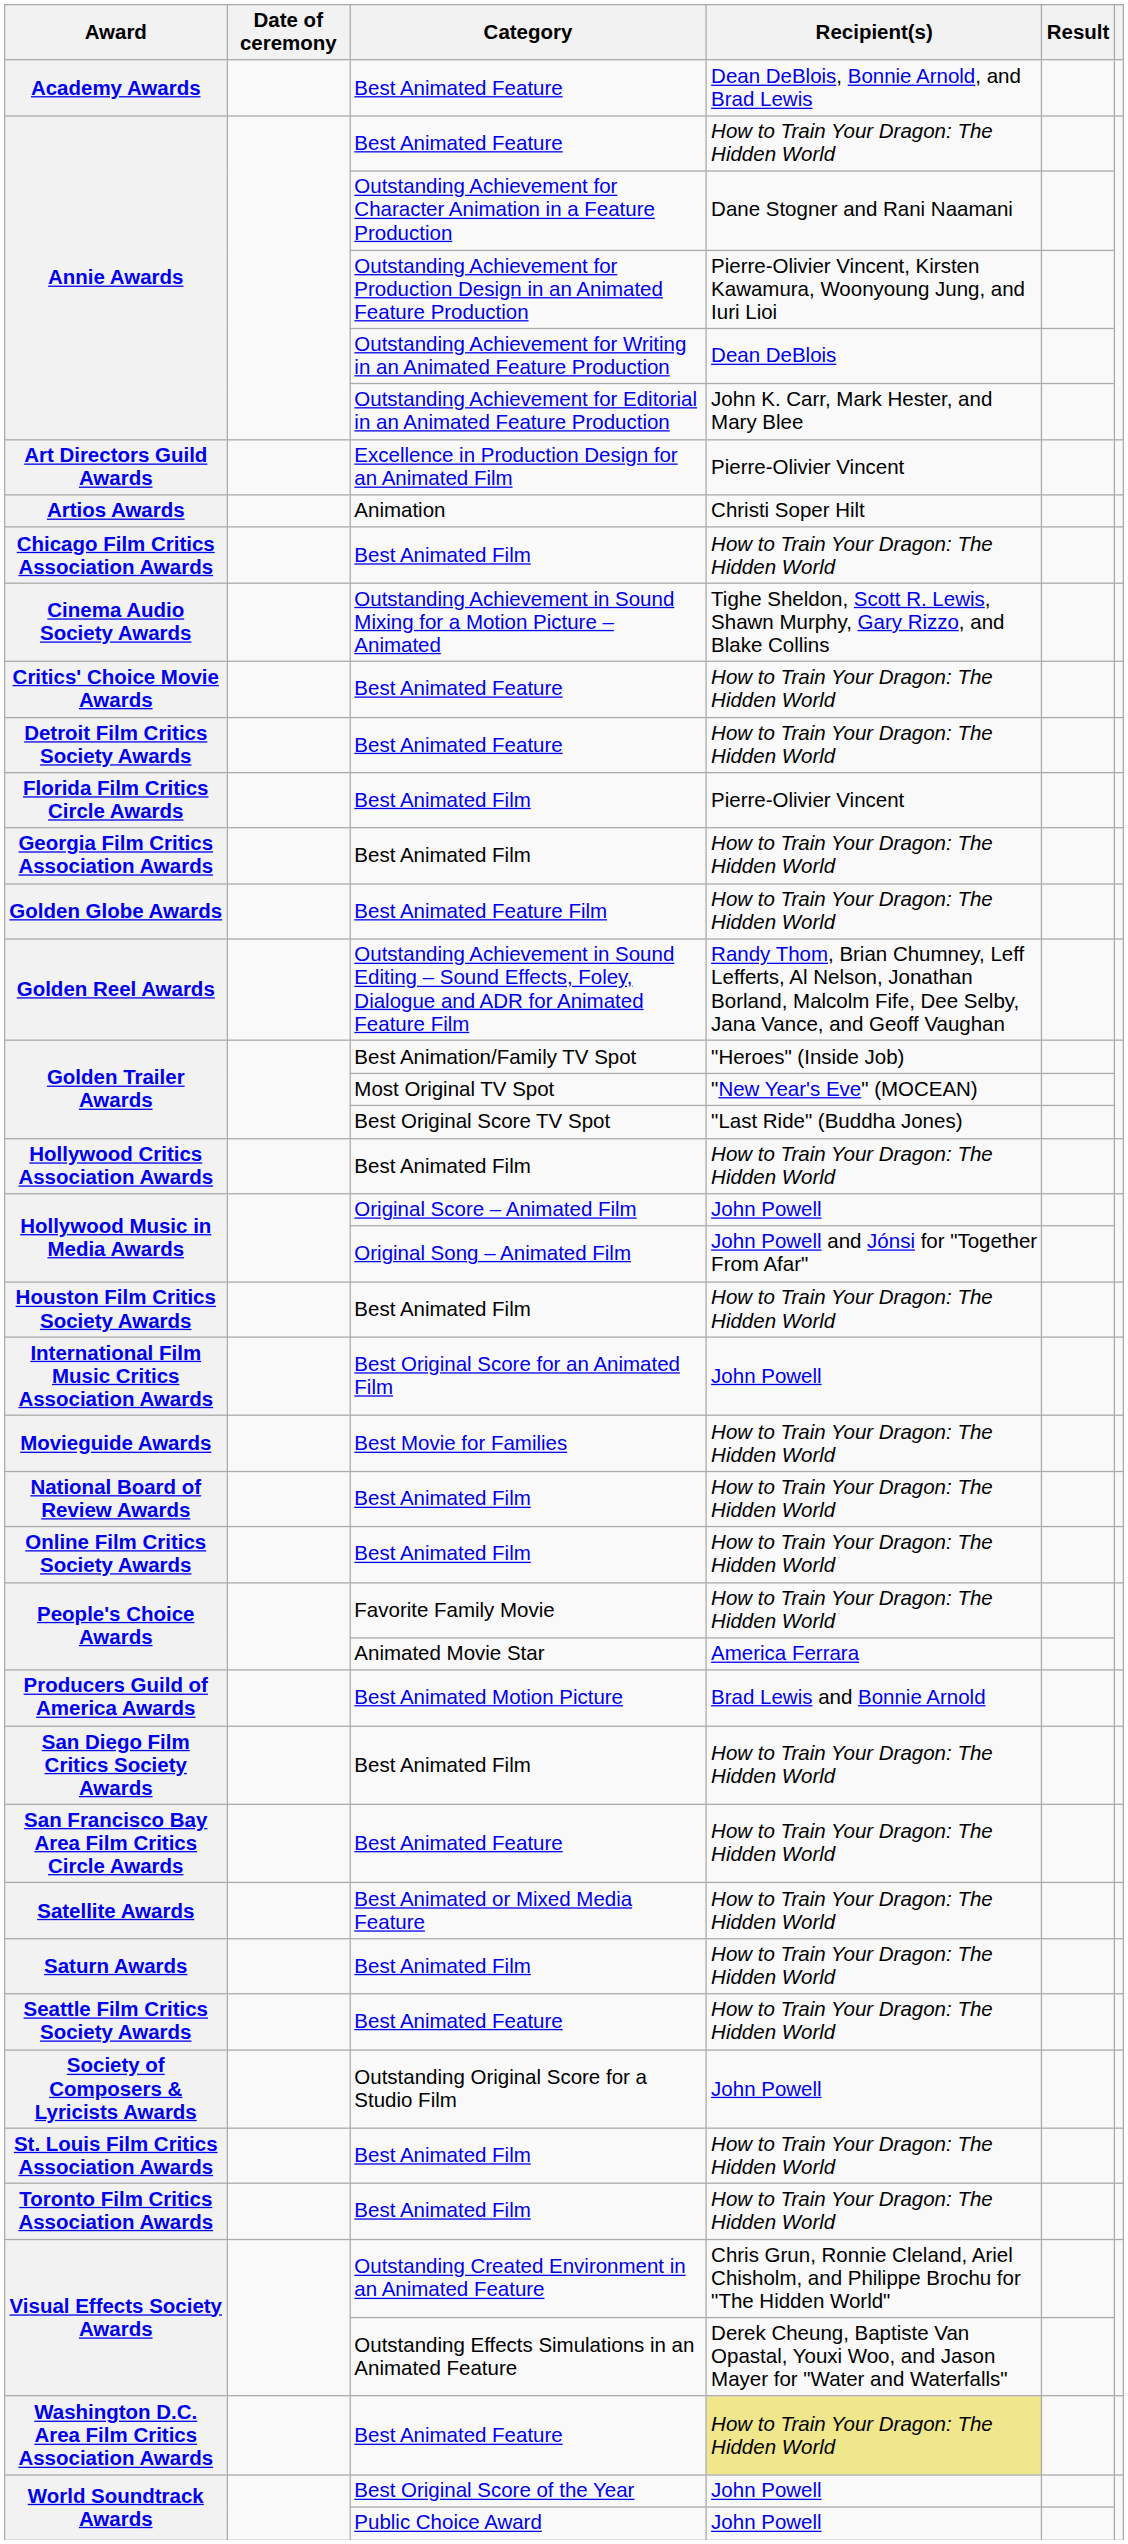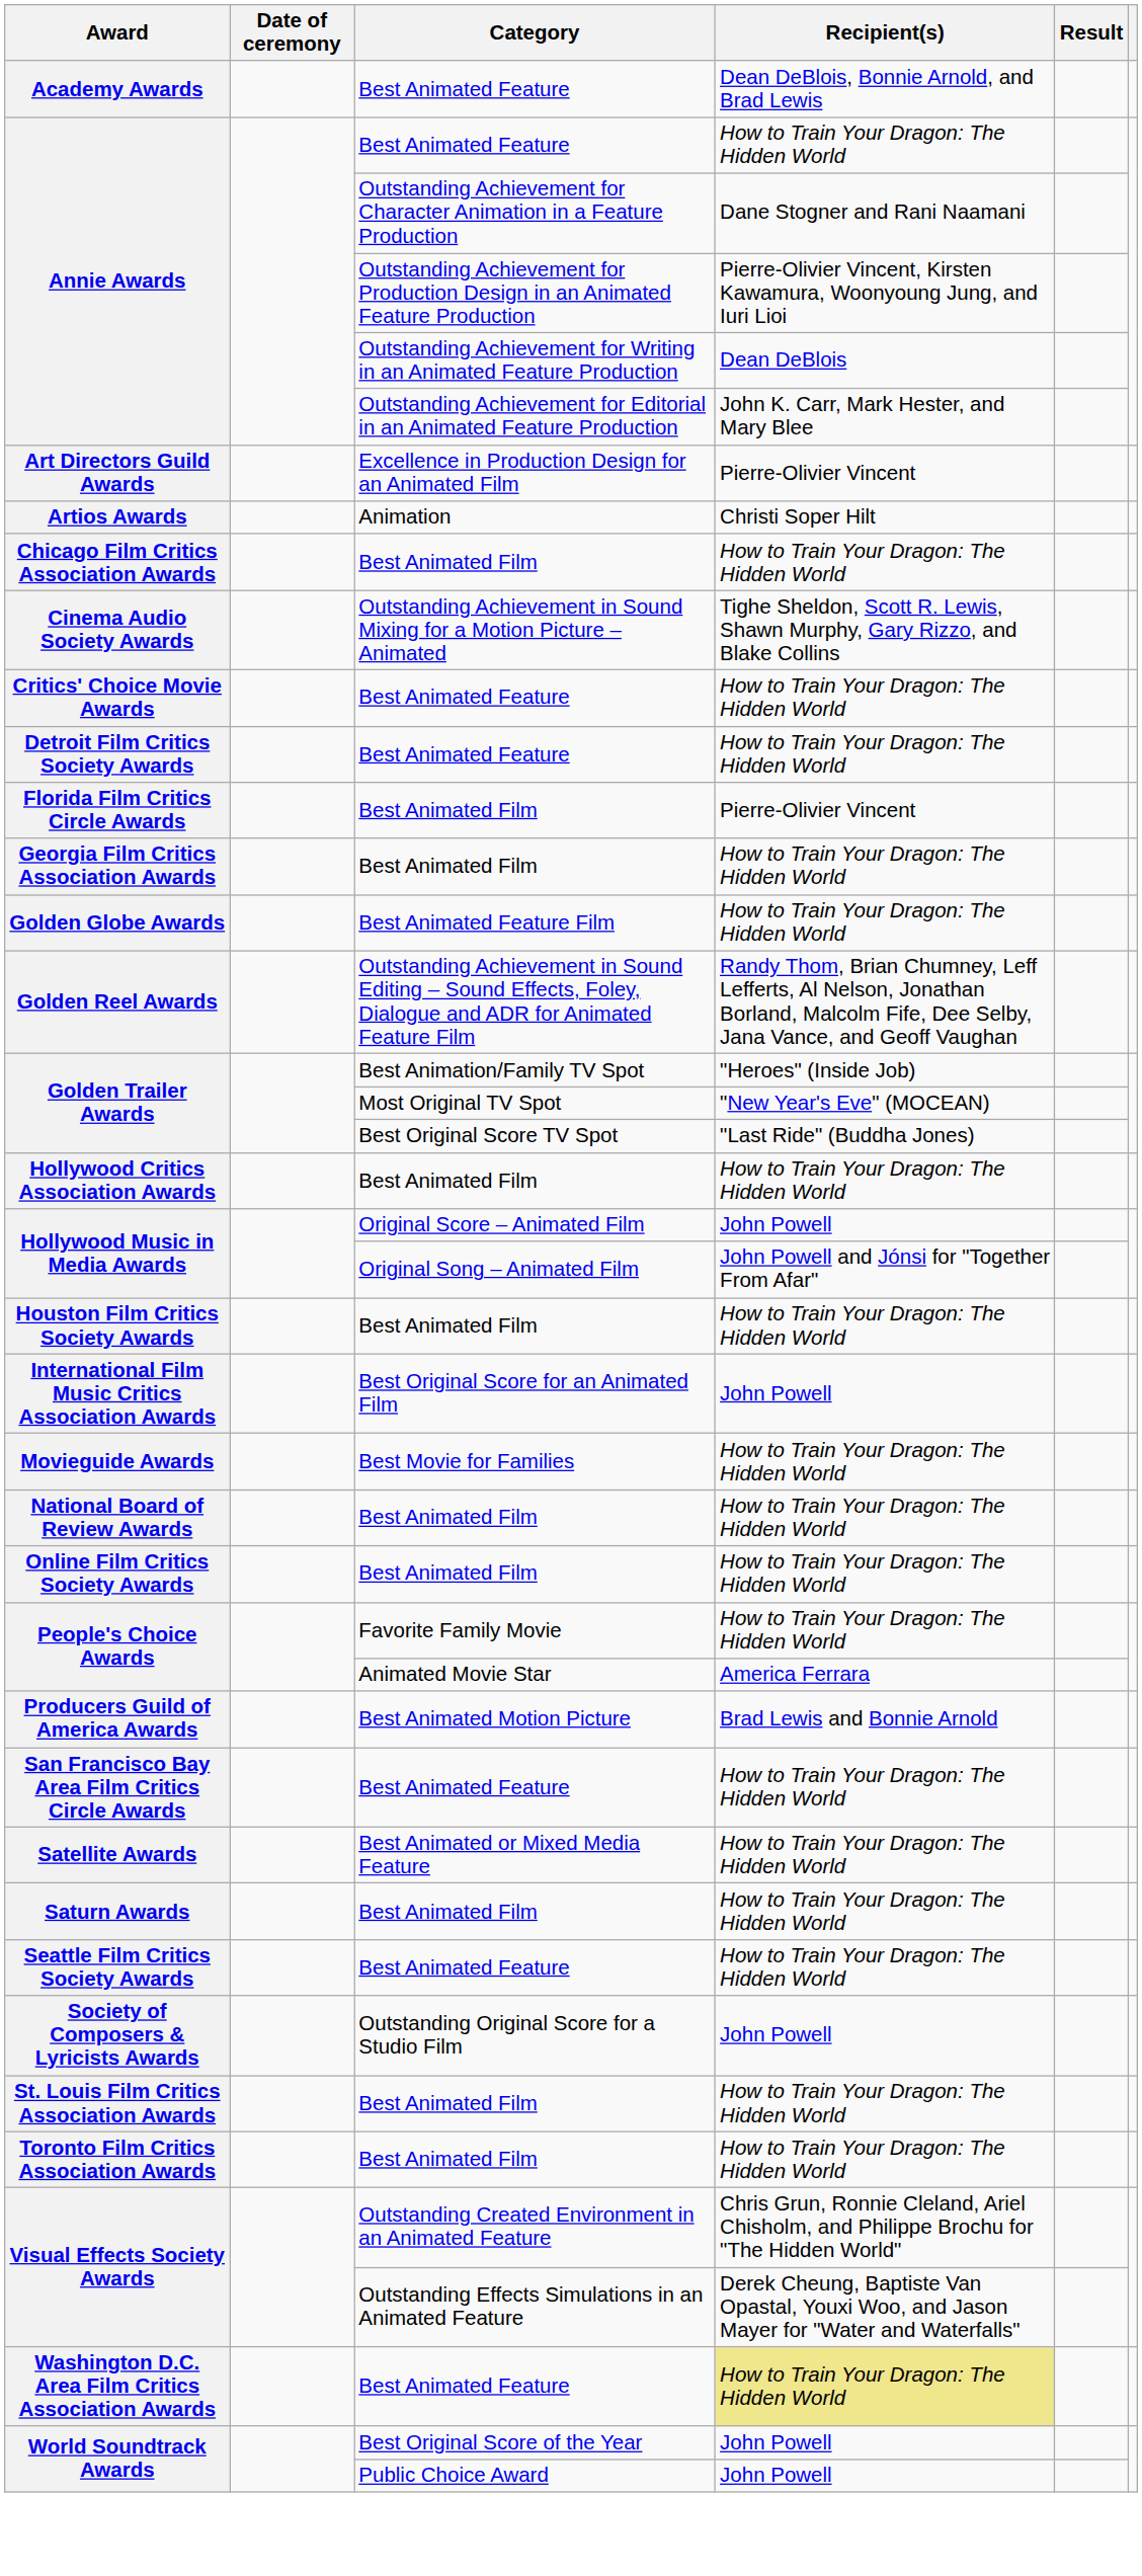- row: San Diego Film Critics Society Awards | Best Animated Film | How to Train Your Dragon: The Hidden World
